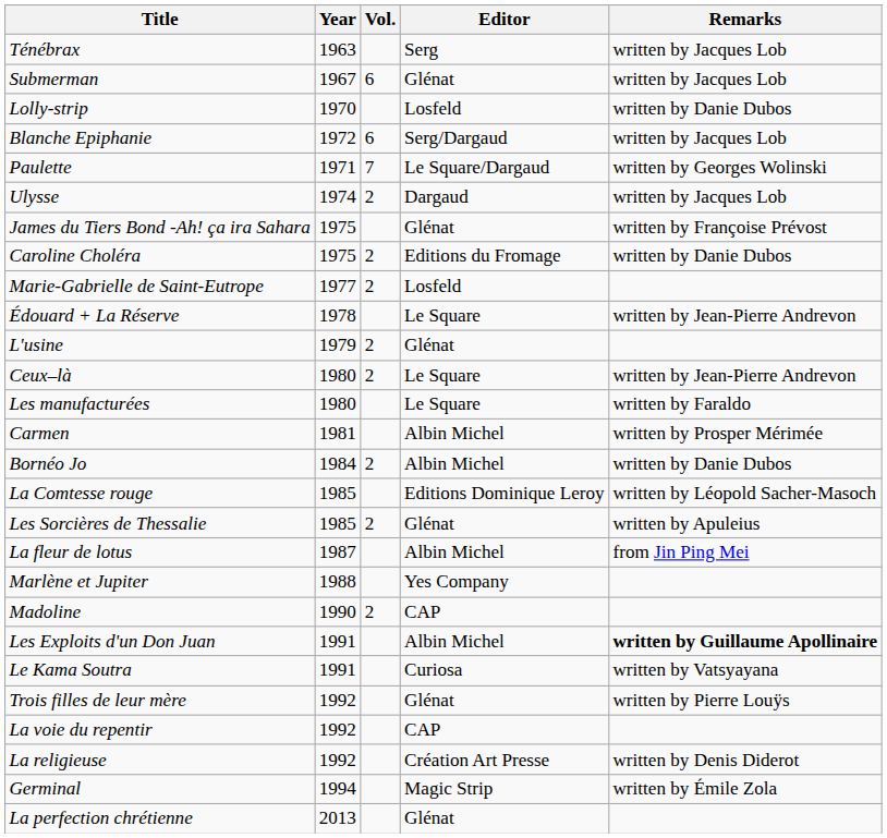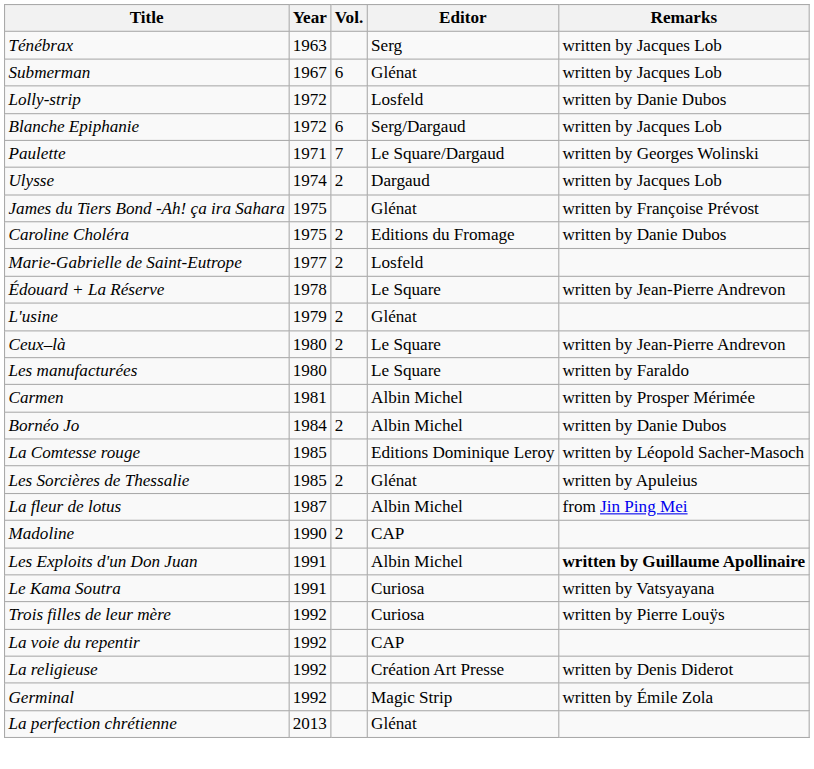Lolly-strip | Year: 1970 -> 1972
- row: Marlène et Jupiter | 1988 | Yes Company
Trois filles de leur mère | Editor: Glénat -> Curiosa
Germinal | Year: 1994 -> 1992
